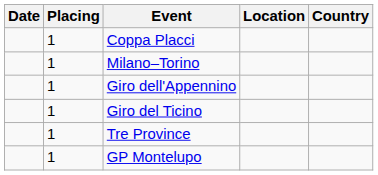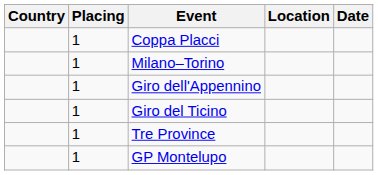columns swapped: Date <-> Country
